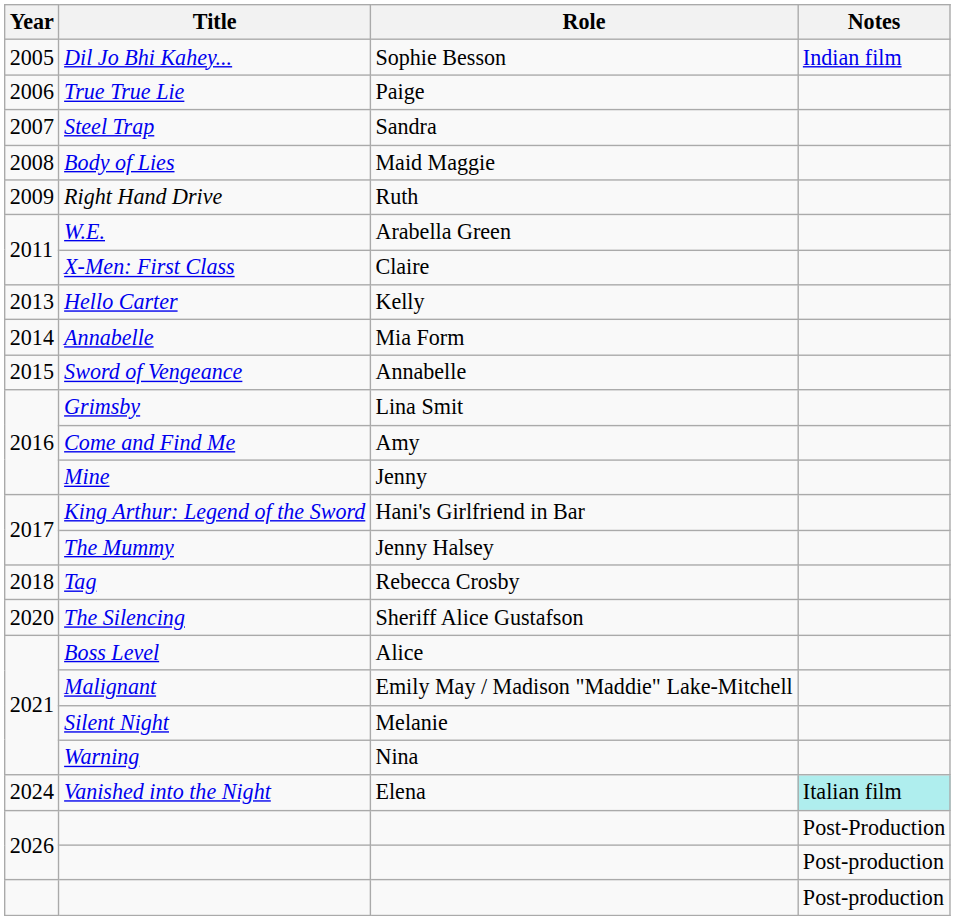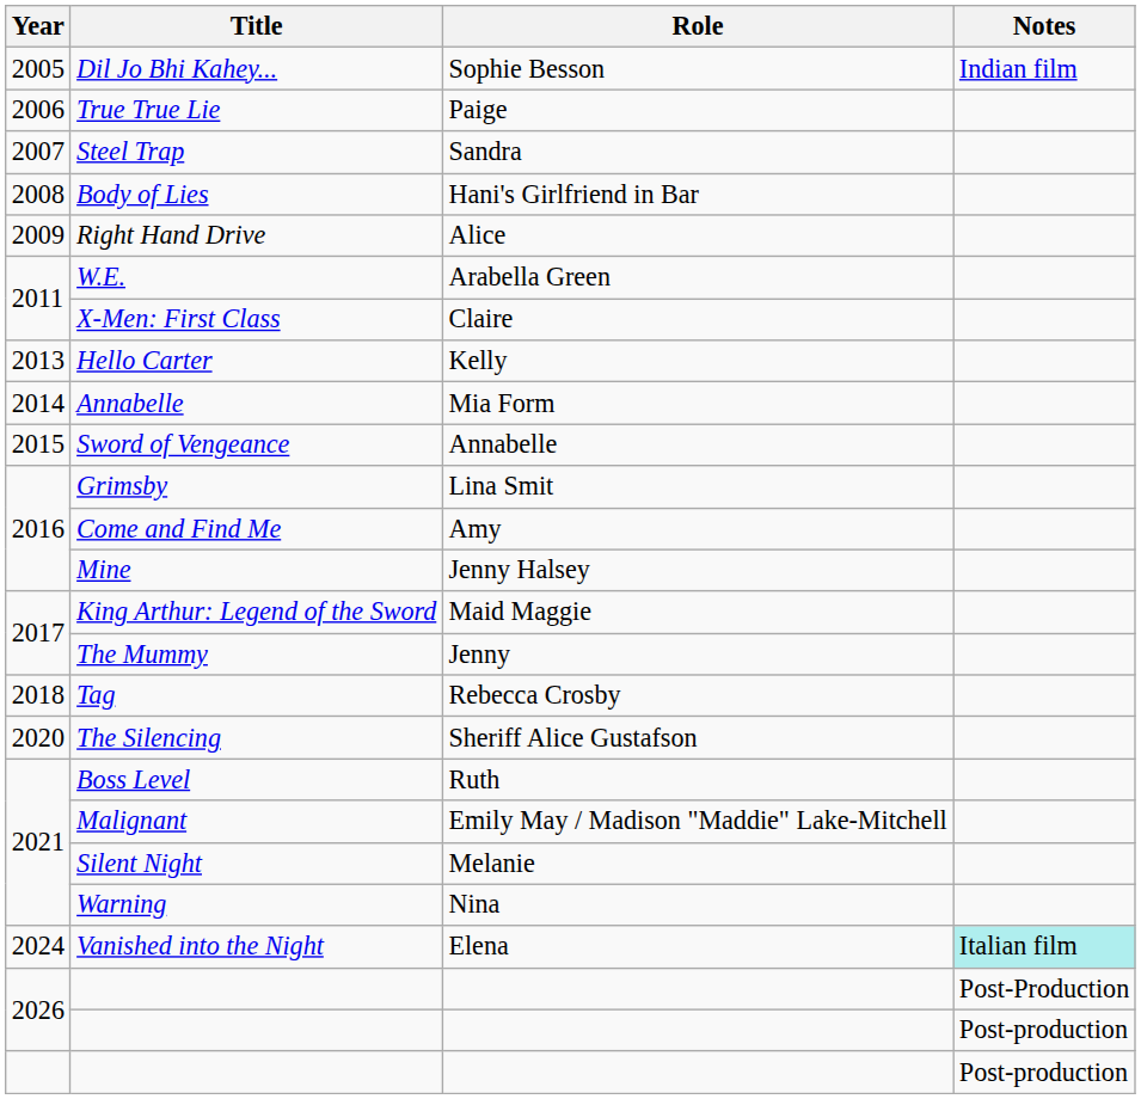Body of Lies | Role: Maid Maggie -> Hani's Girlfriend in Bar
Right Hand Drive | Role: Ruth -> Alice
Mine | Role: Jenny -> Jenny Halsey
King Arthur: Legend of the Sword | Role: Hani's Girlfriend in Bar -> Maid Maggie
The Mummy | Role: Jenny Halsey -> Jenny
Boss Level | Role: Alice -> Ruth
